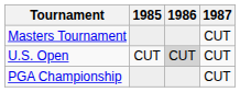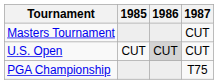PGA Championship | 1987: CUT -> T75
